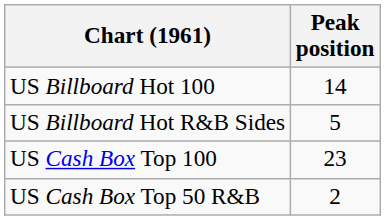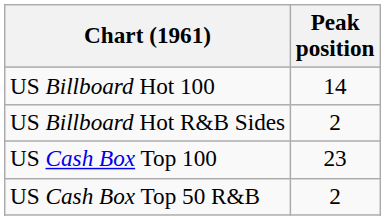US Billboard Hot R&B Sides | Peak position: 5 -> 2
